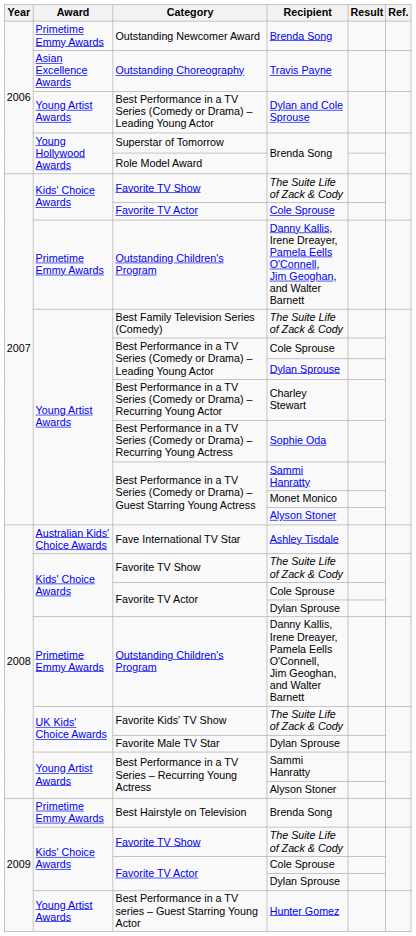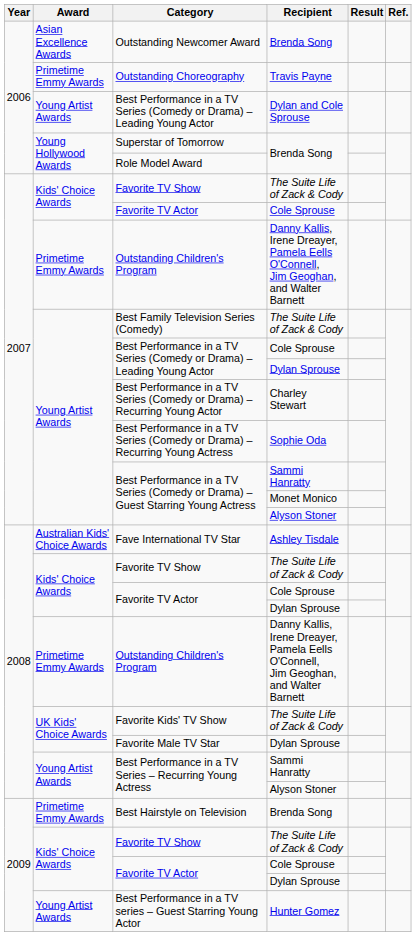Outstanding Newcomer Award | Award: Primetime Emmy Awards -> Asian Excellence Awards
Outstanding Choreography | Award: Asian Excellence Awards -> Primetime Emmy Awards
